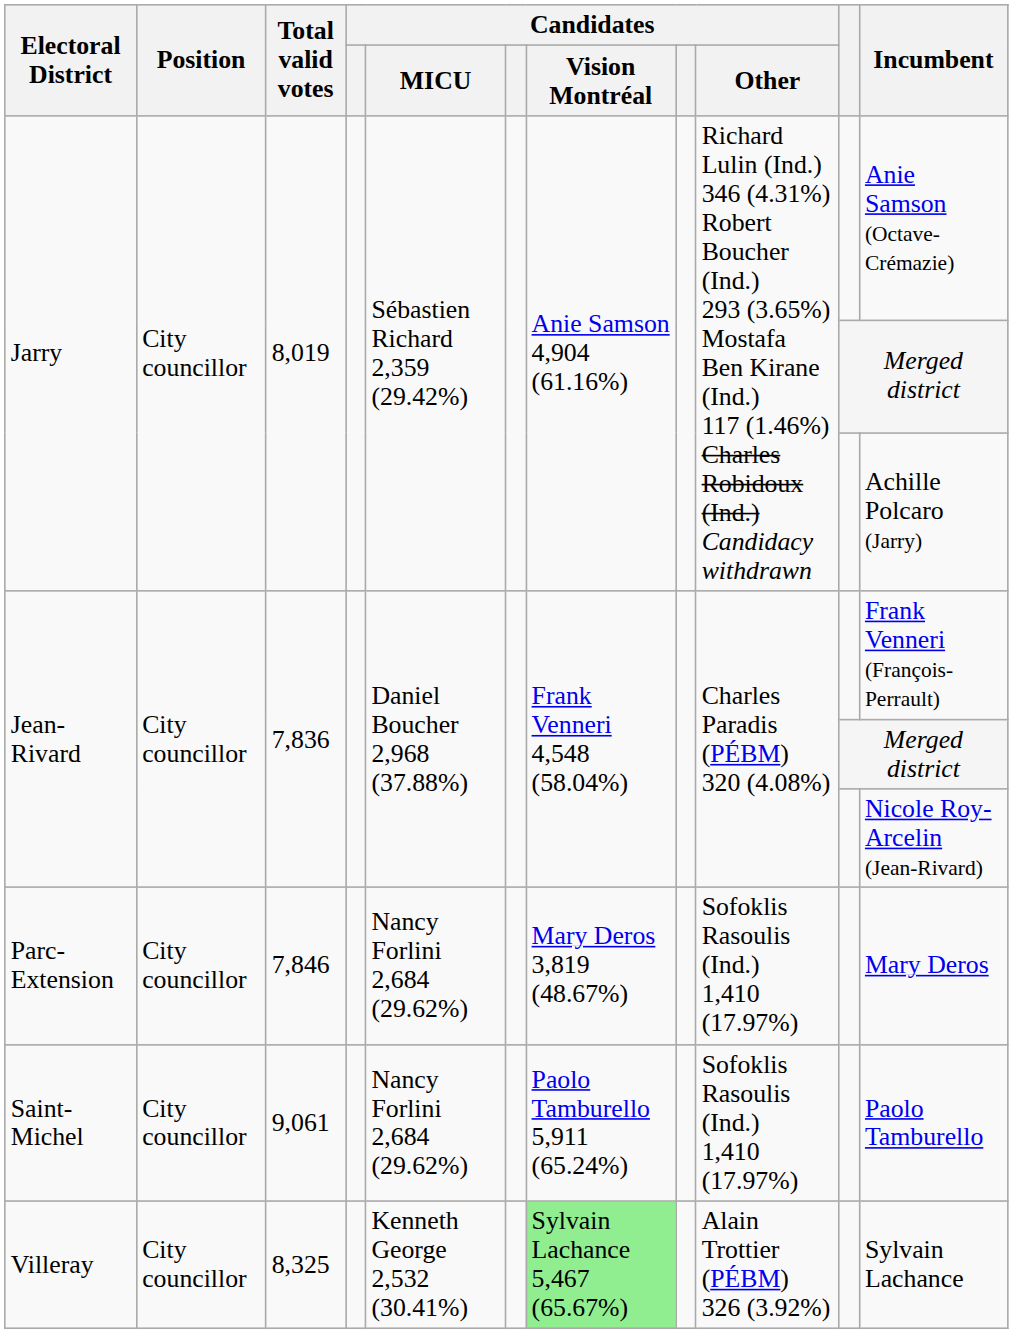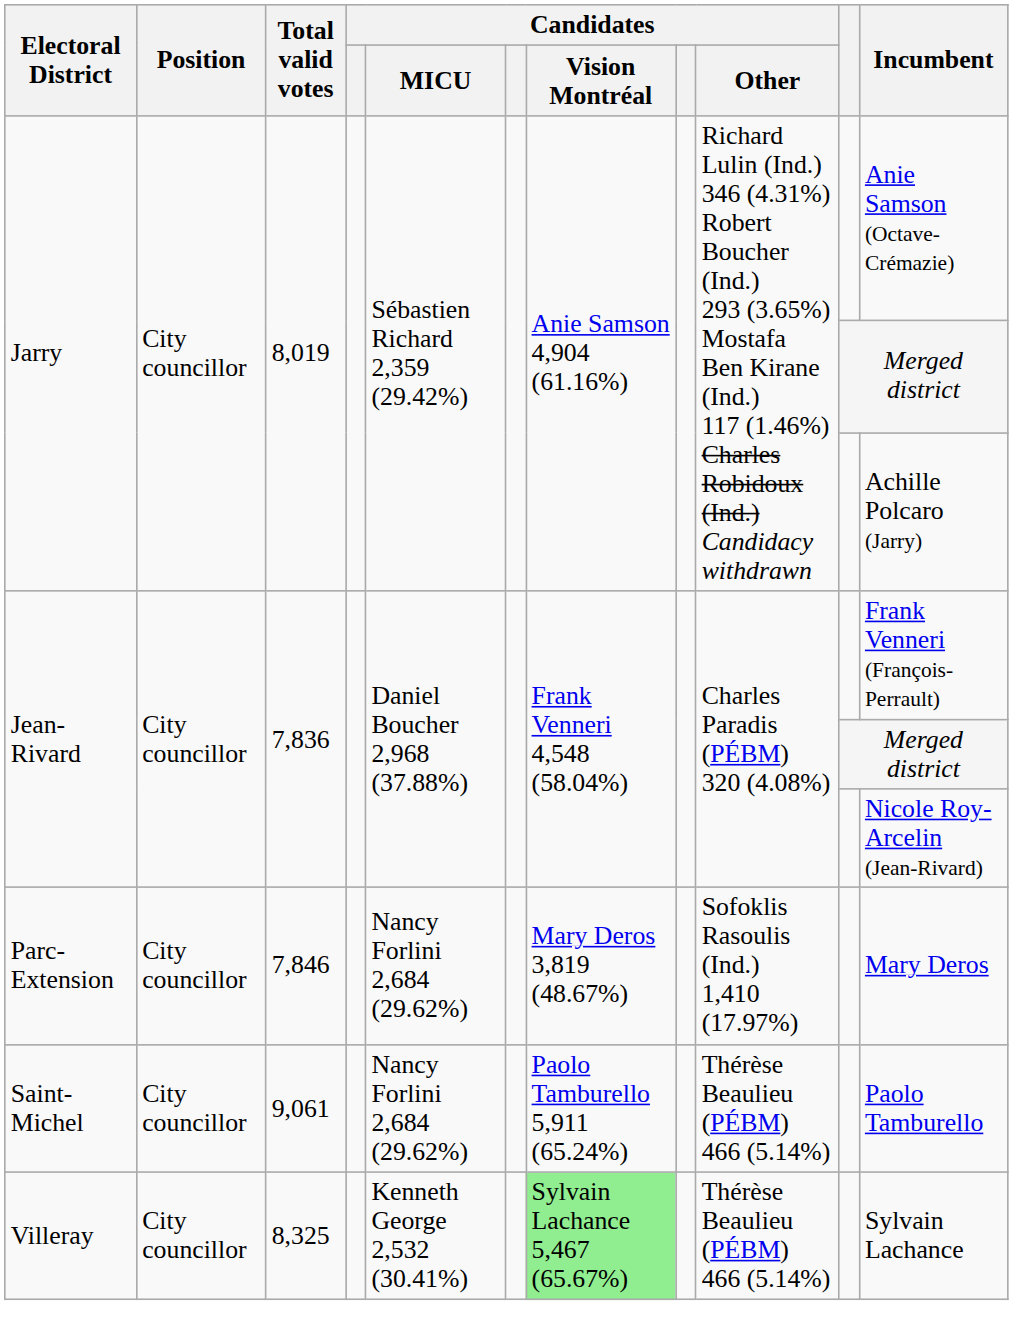Saint-Michel | Candidates / Other: Sofoklis Rasoulis (Ind.) 1,410 (17.97%) -> Thérèse Beaulieu (PÉBM) 466 (5.14%)
Villeray | Candidates / Other: Alain Trottier (PÉBM) 326 (3.92%) -> Thérèse Beaulieu (PÉBM) 466 (5.14%)
